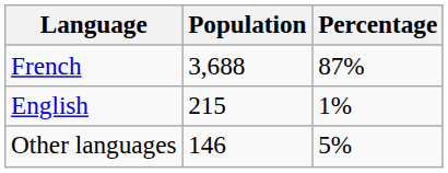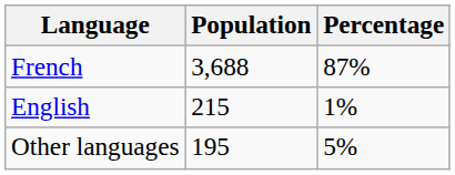Other languages | Population: 146 -> 195
